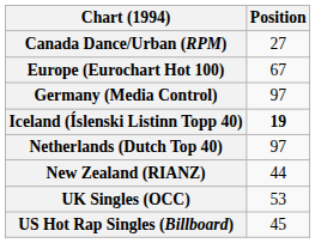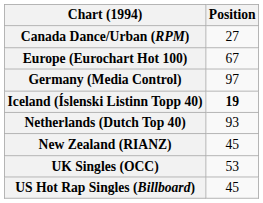Netherlands (Dutch Top 40) | Position: 97 -> 93
New Zealand (RIANZ) | Position: 44 -> 45
